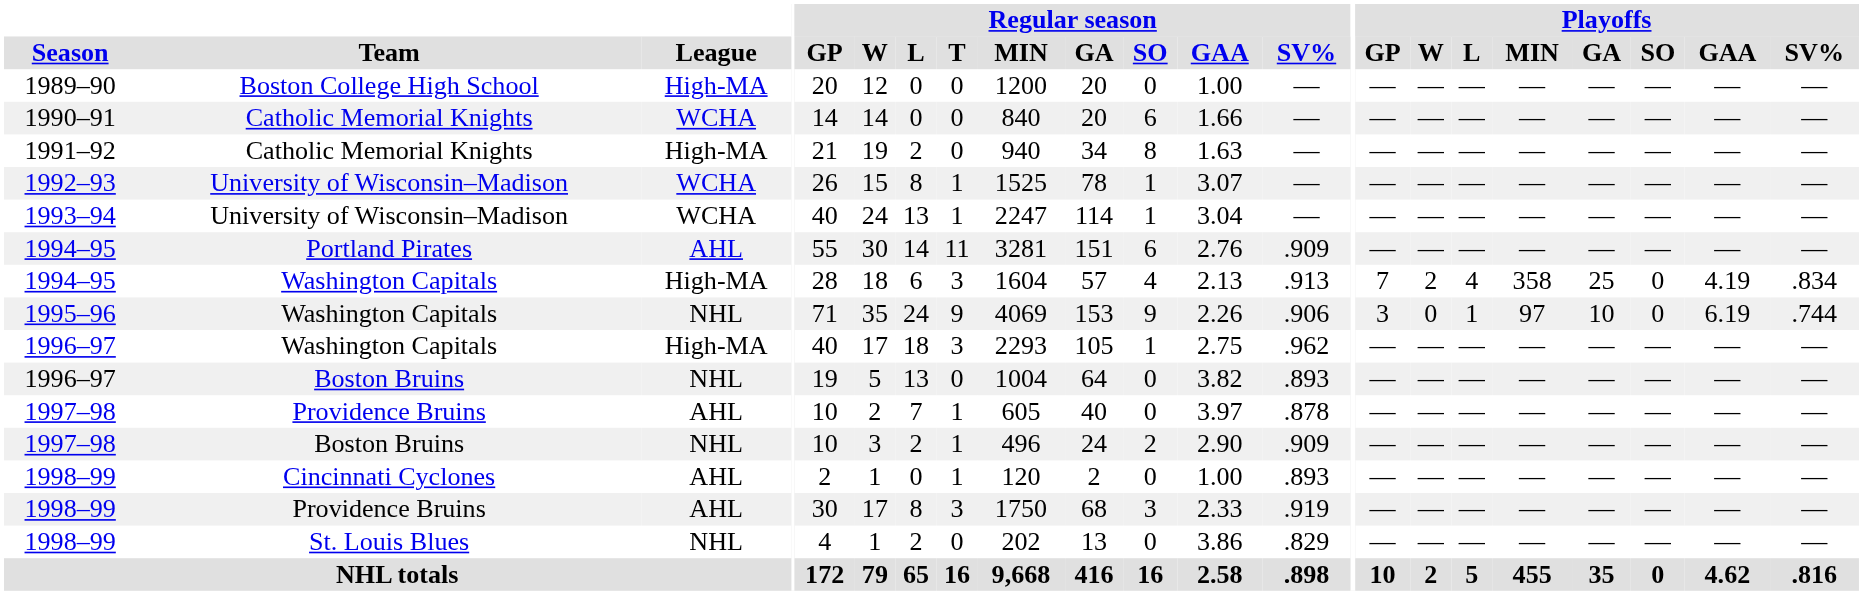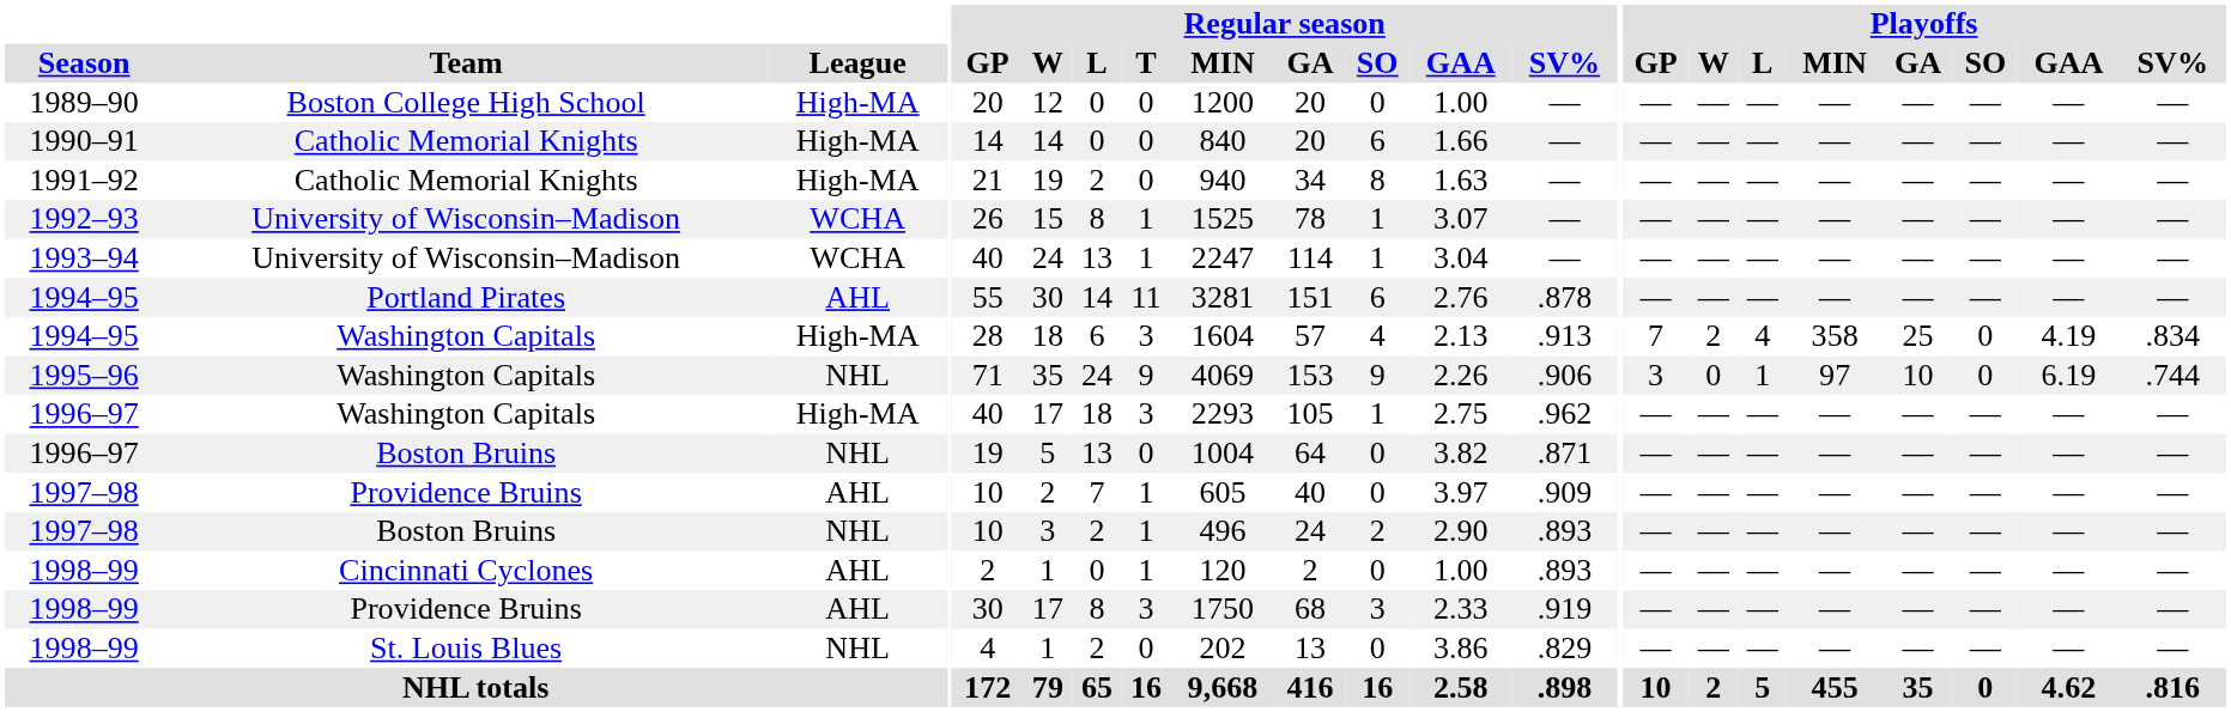1990–91 | League: WCHA -> High-MA
1994–95 / Portland Pirates | Regular season / SV%: .909 -> .878
1996–97 / Boston Bruins | Regular season / SV%: .893 -> .871
1997–98 / Providence Bruins | Regular season / SV%: .878 -> .909
1997–98 / Boston Bruins | Regular season / SV%: .909 -> .893
